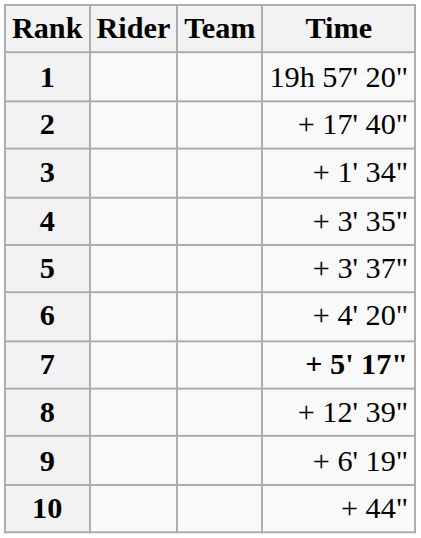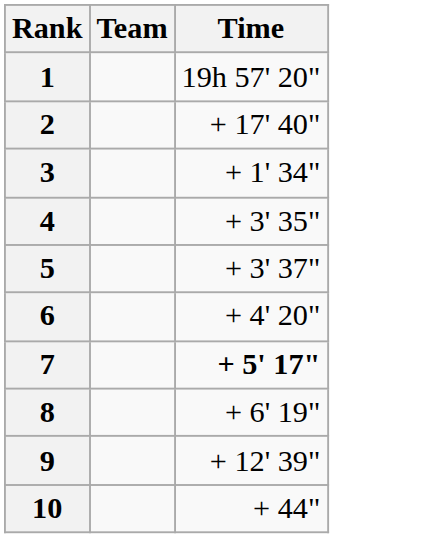- column: Rider
8 | Time: + 12' 39" -> + 6' 19"
9 | Time: + 6' 19" -> + 12' 39"
